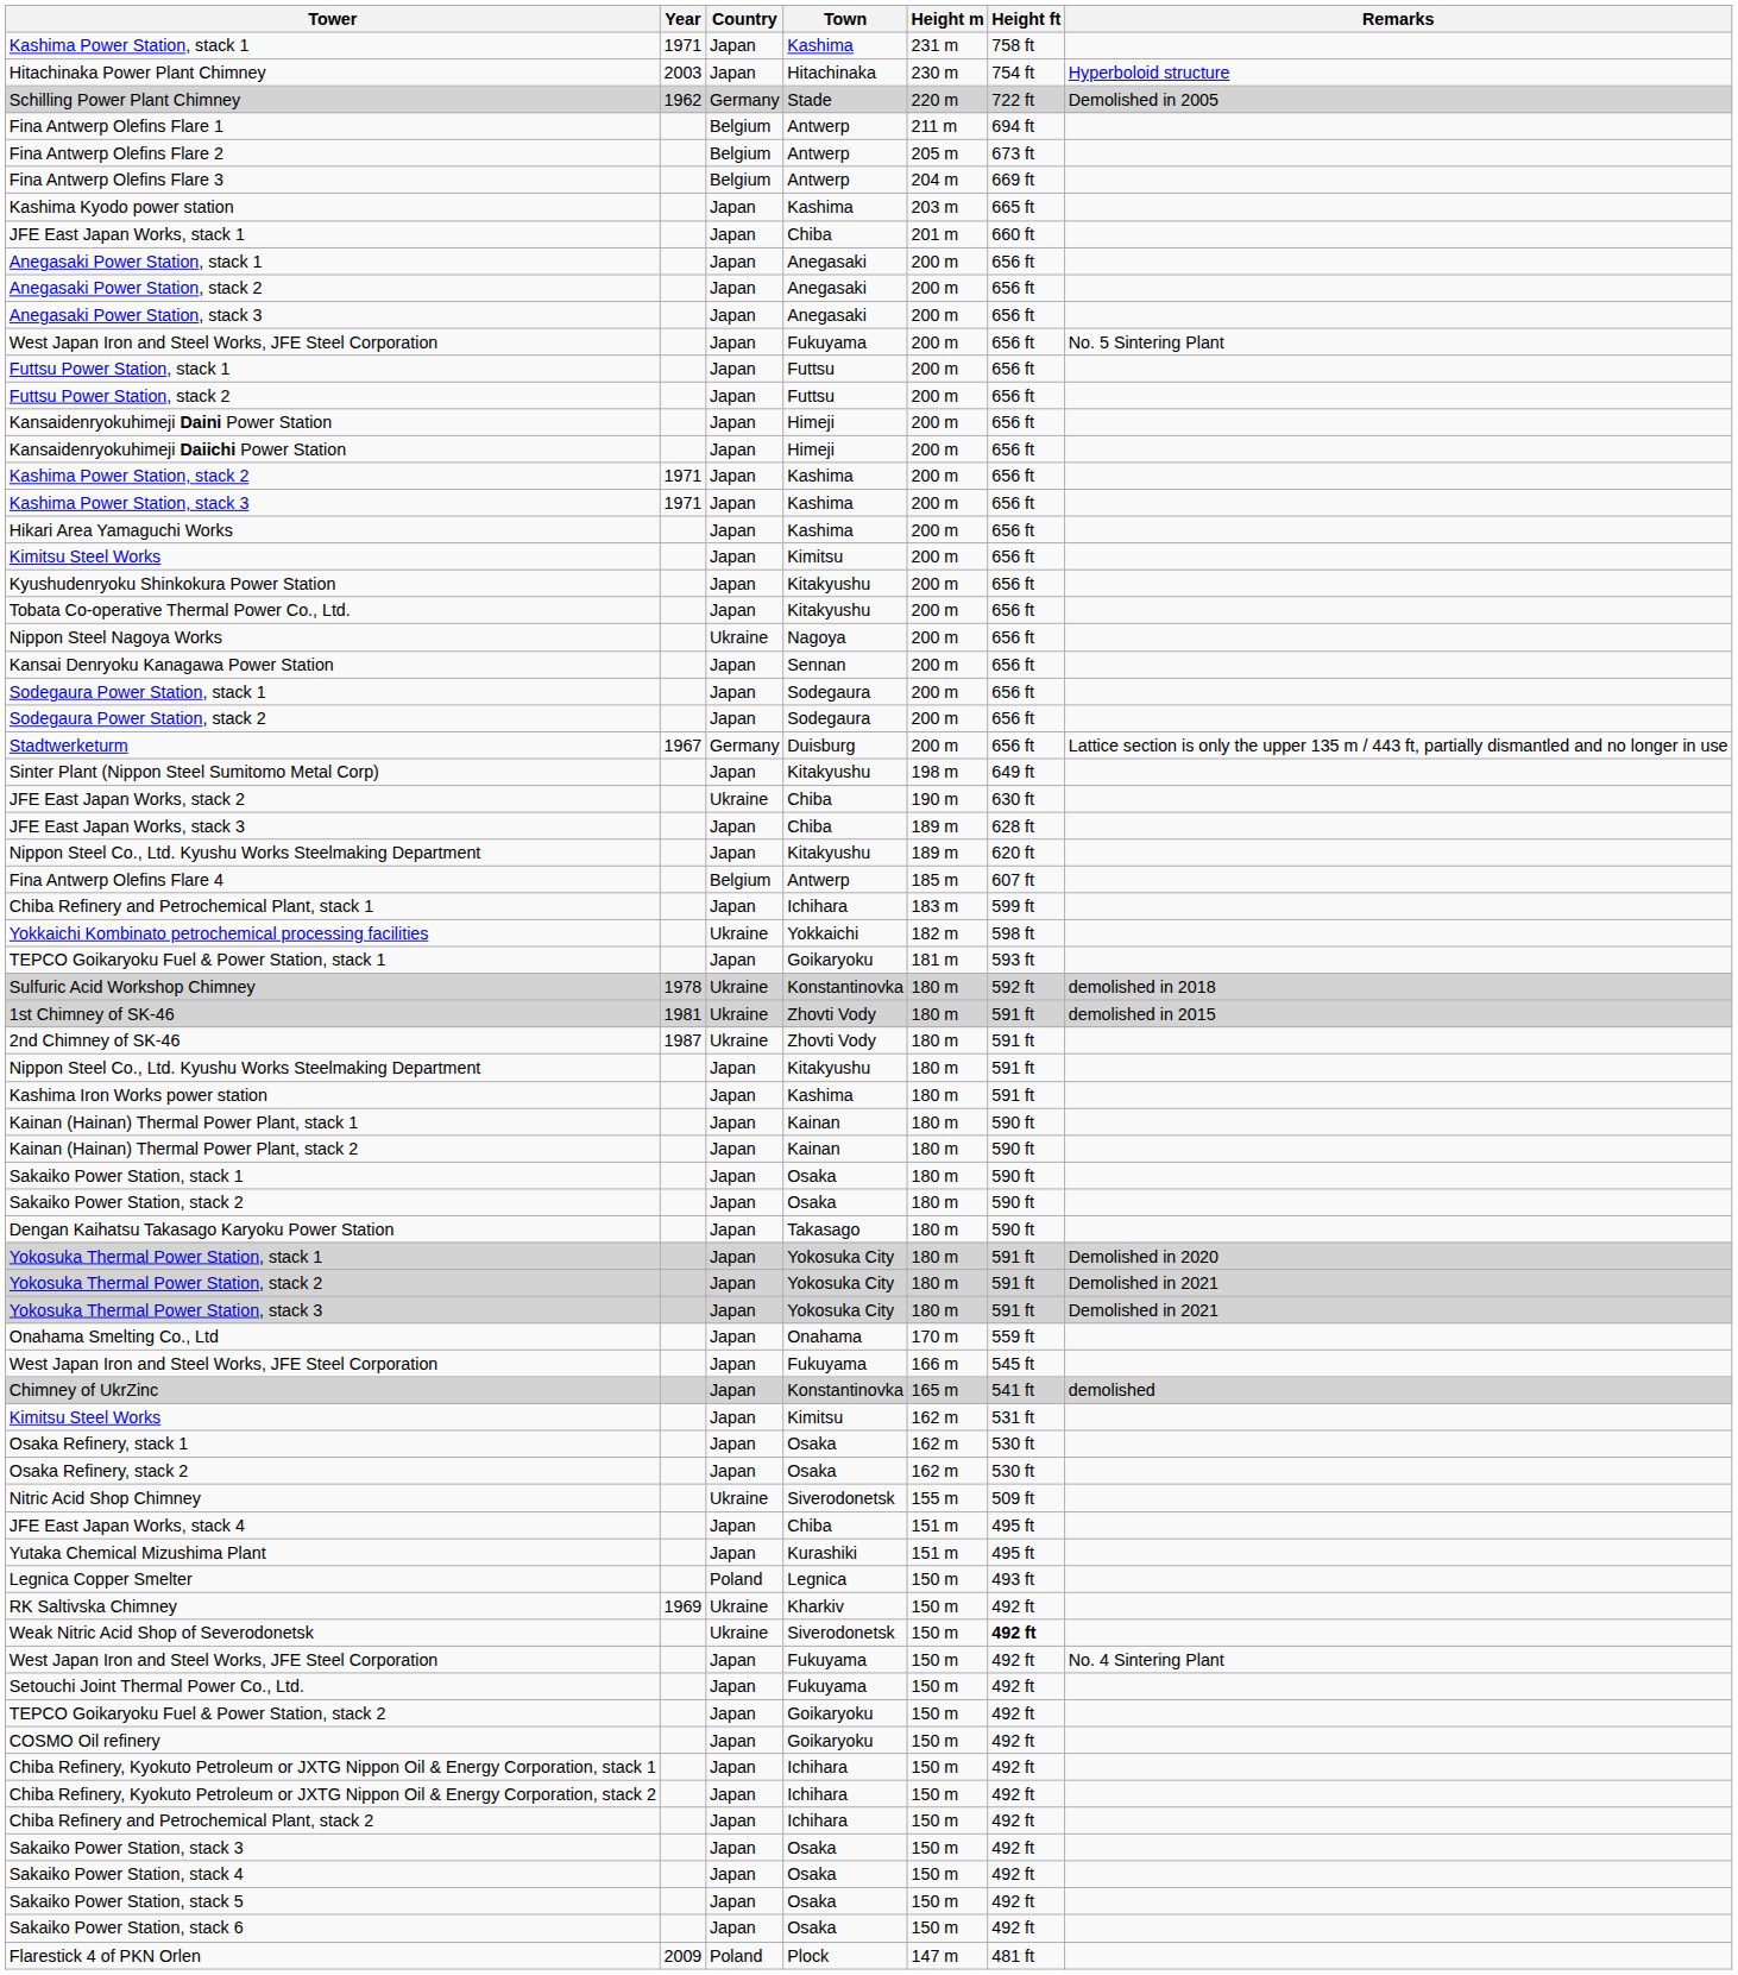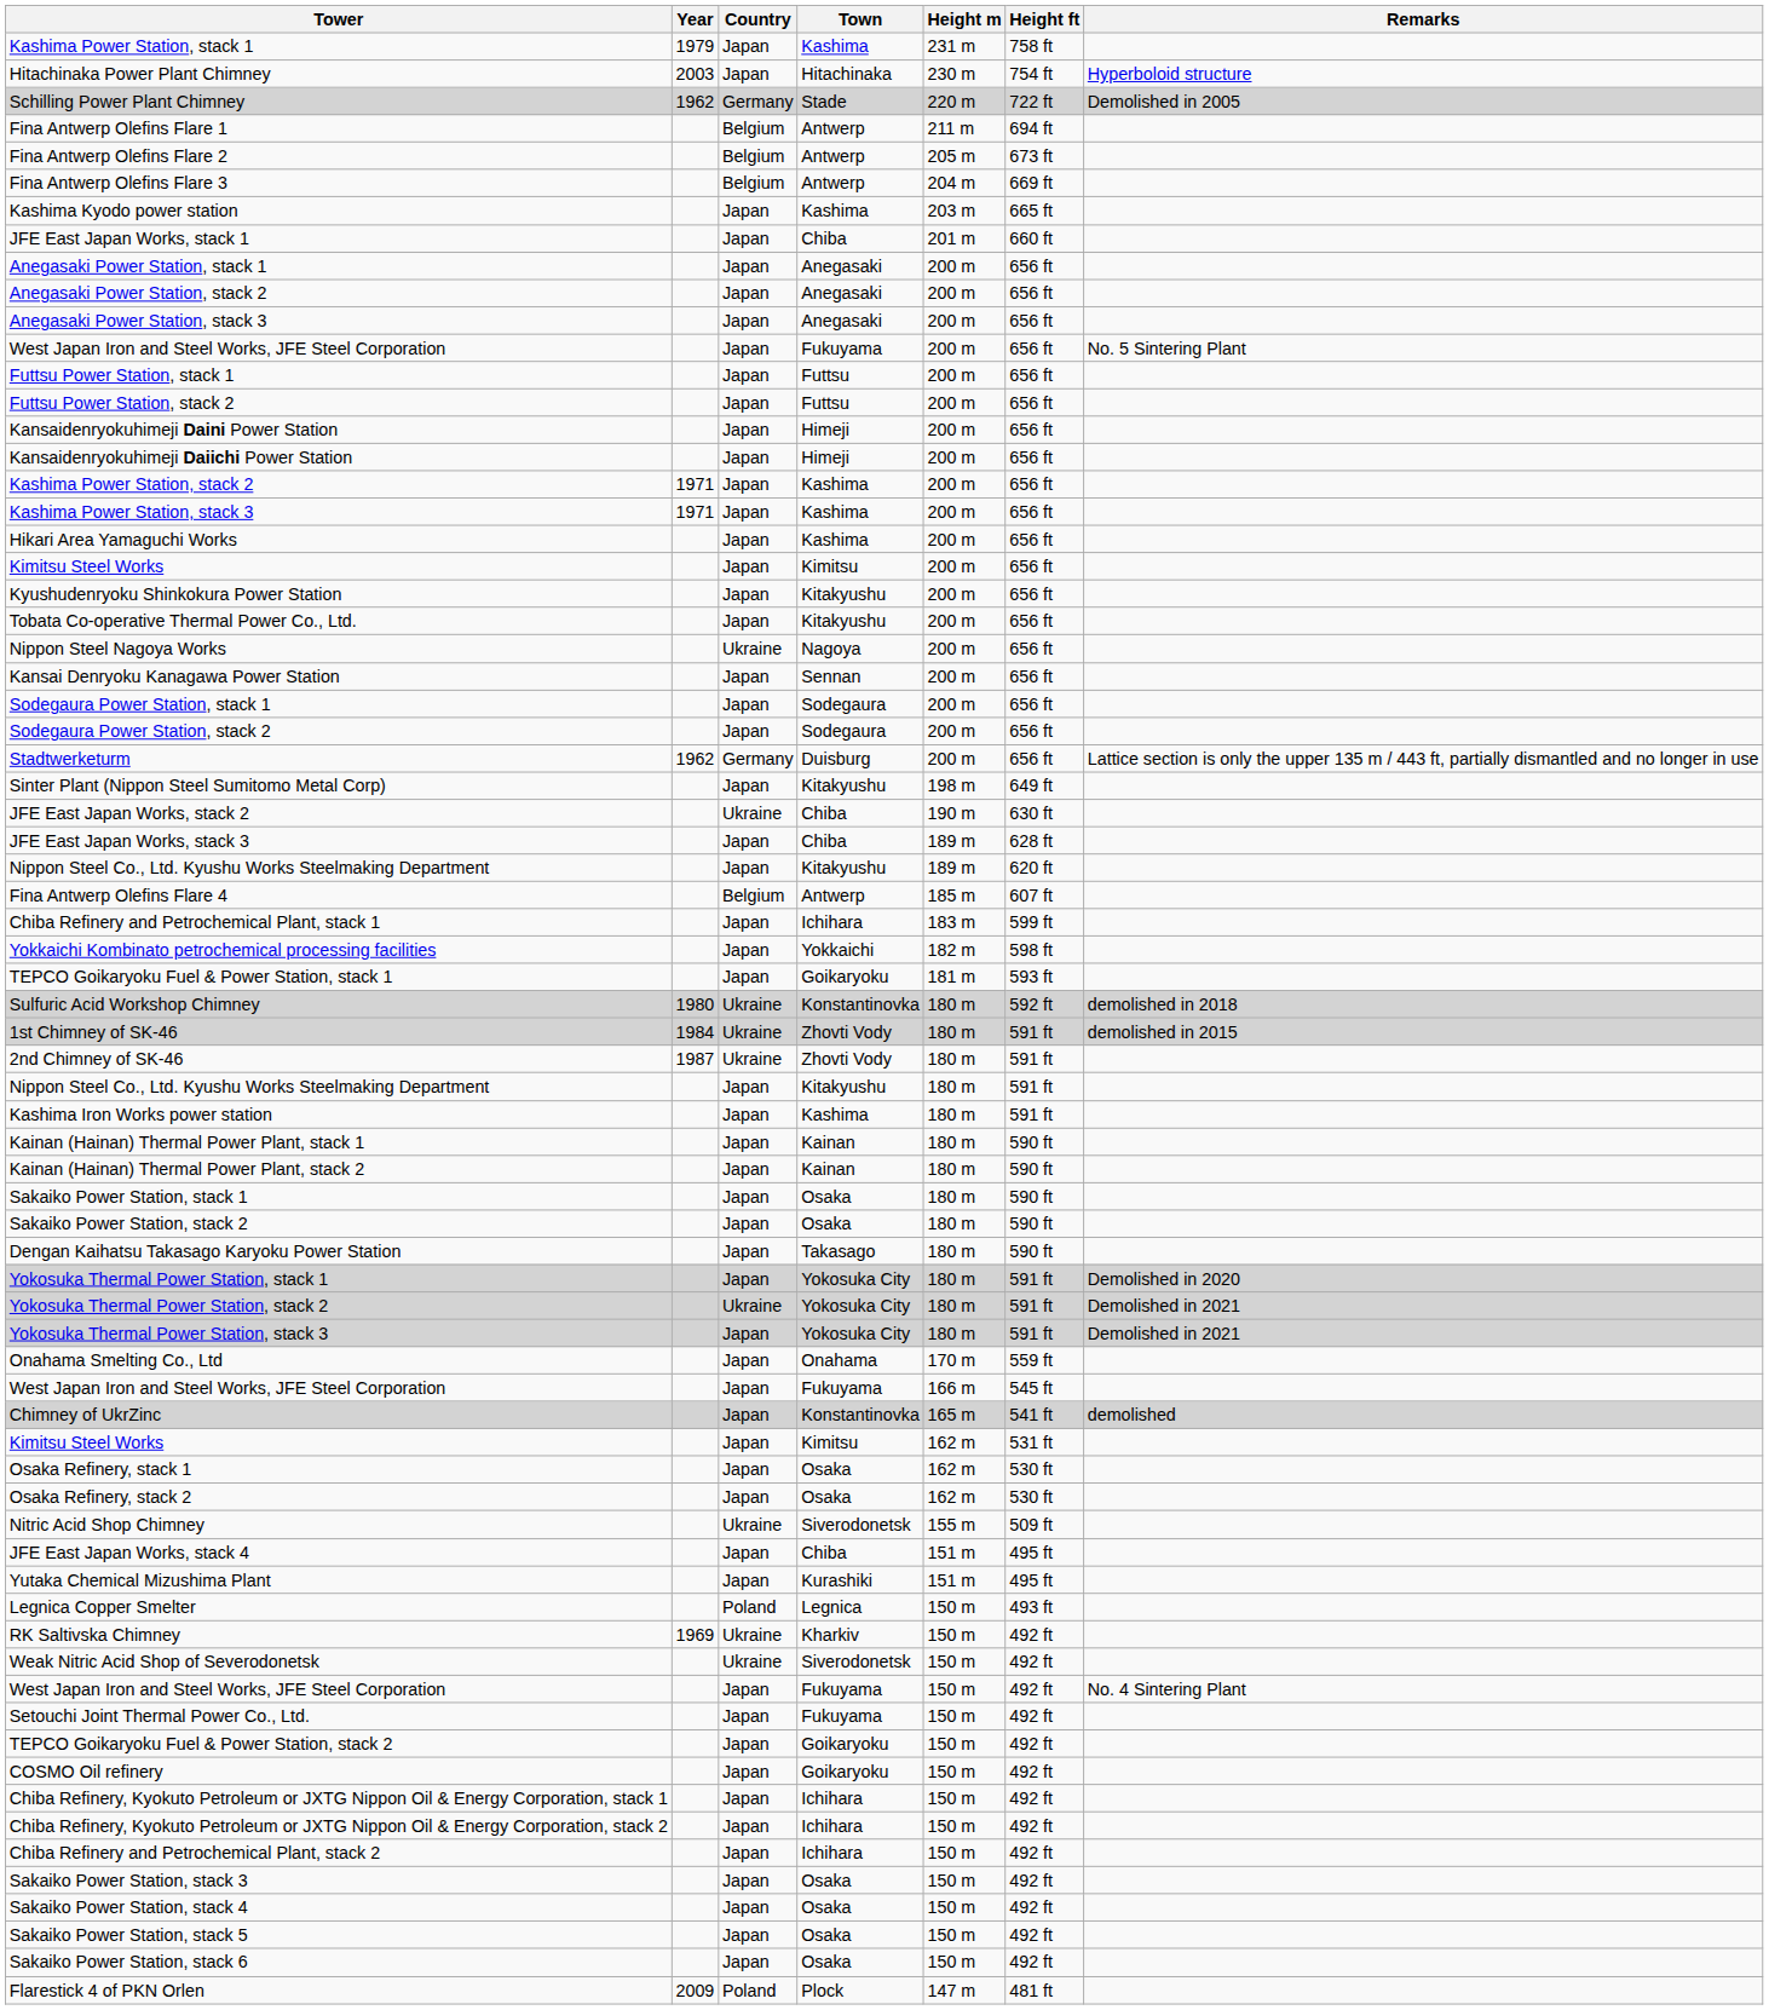Kashima Power Station, stack 1 | Year: 1971 -> 1979
Stadtwerketurm | Year: 1967 -> 1962
Yokkaichi Kombinato petrochemical processing facilities | Country: Ukraine -> Japan
Sulfuric Acid Workshop Chimney | Year: 1978 -> 1980
1st Chimney of SK-46 | Year: 1981 -> 1984
Yokosuka Thermal Power Station, stack 2 | Country: Japan -> Ukraine
Weak Nitric Acid Shop of Severodonetsk | Height ft: bold -> normal
